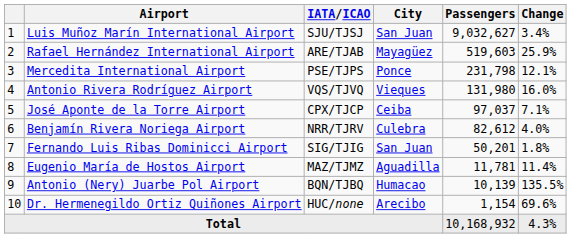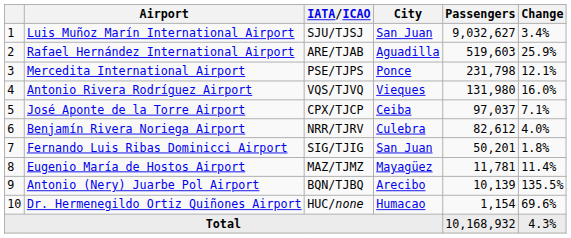Rafael Hernández International Airport | City: Mayagüez -> Aguadilla
Eugenio María de Hostos Airport | City: Aguadilla -> Mayagüez
Antonio (Nery) Juarbe Pol Airport | City: Humacao -> Arecibo
Dr. Hermenegildo Ortiz Quiñones Airport | City: Arecibo -> Humacao
